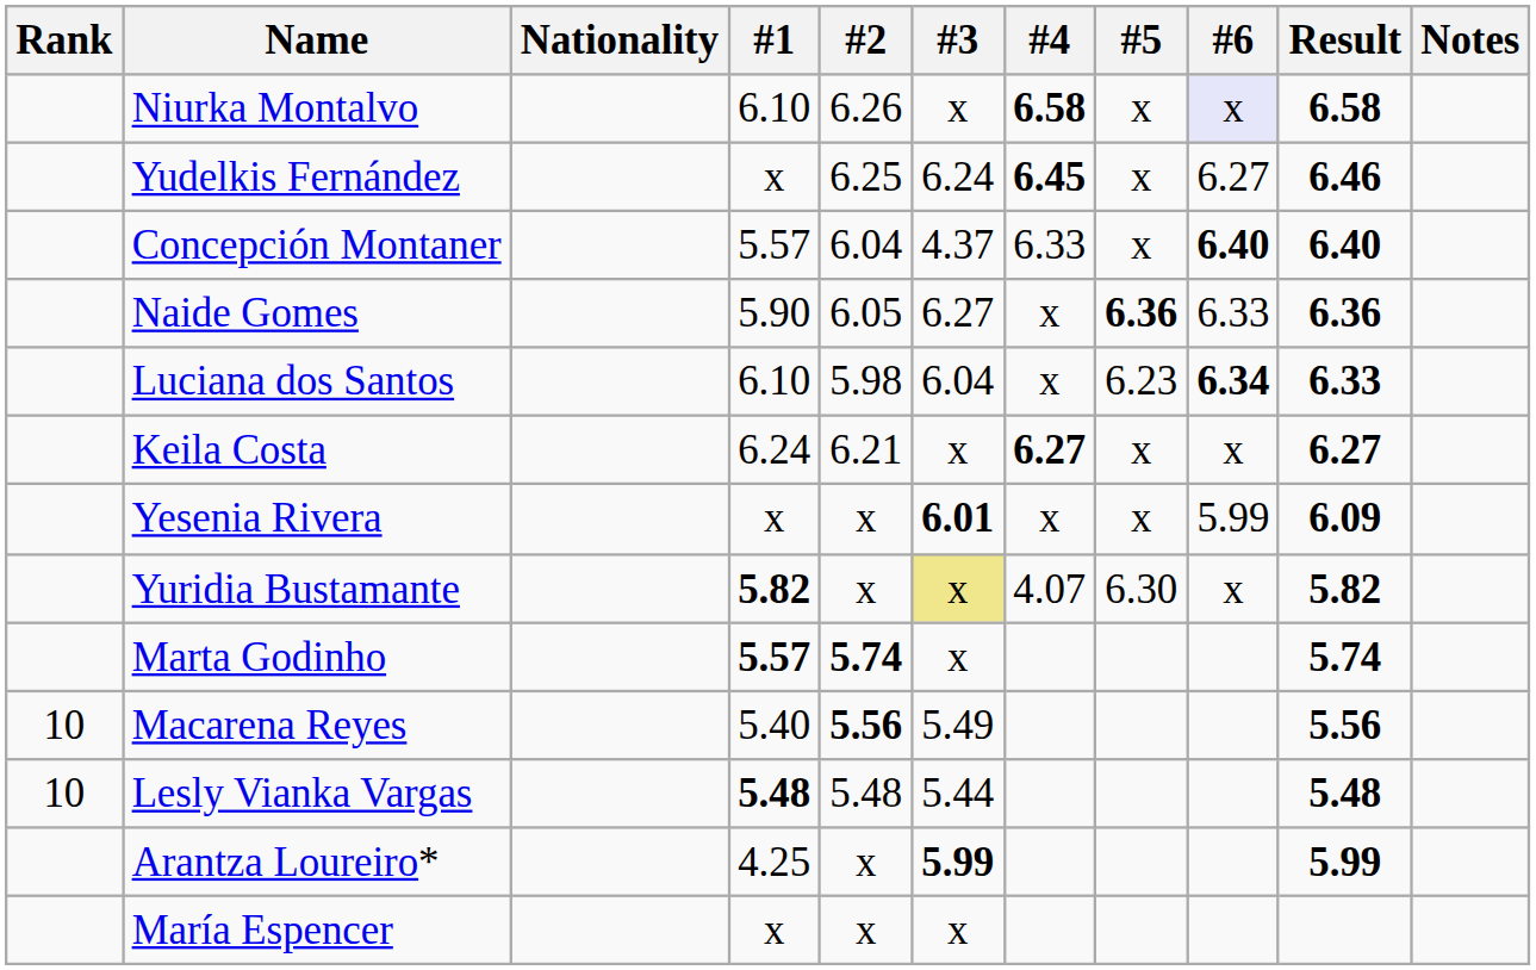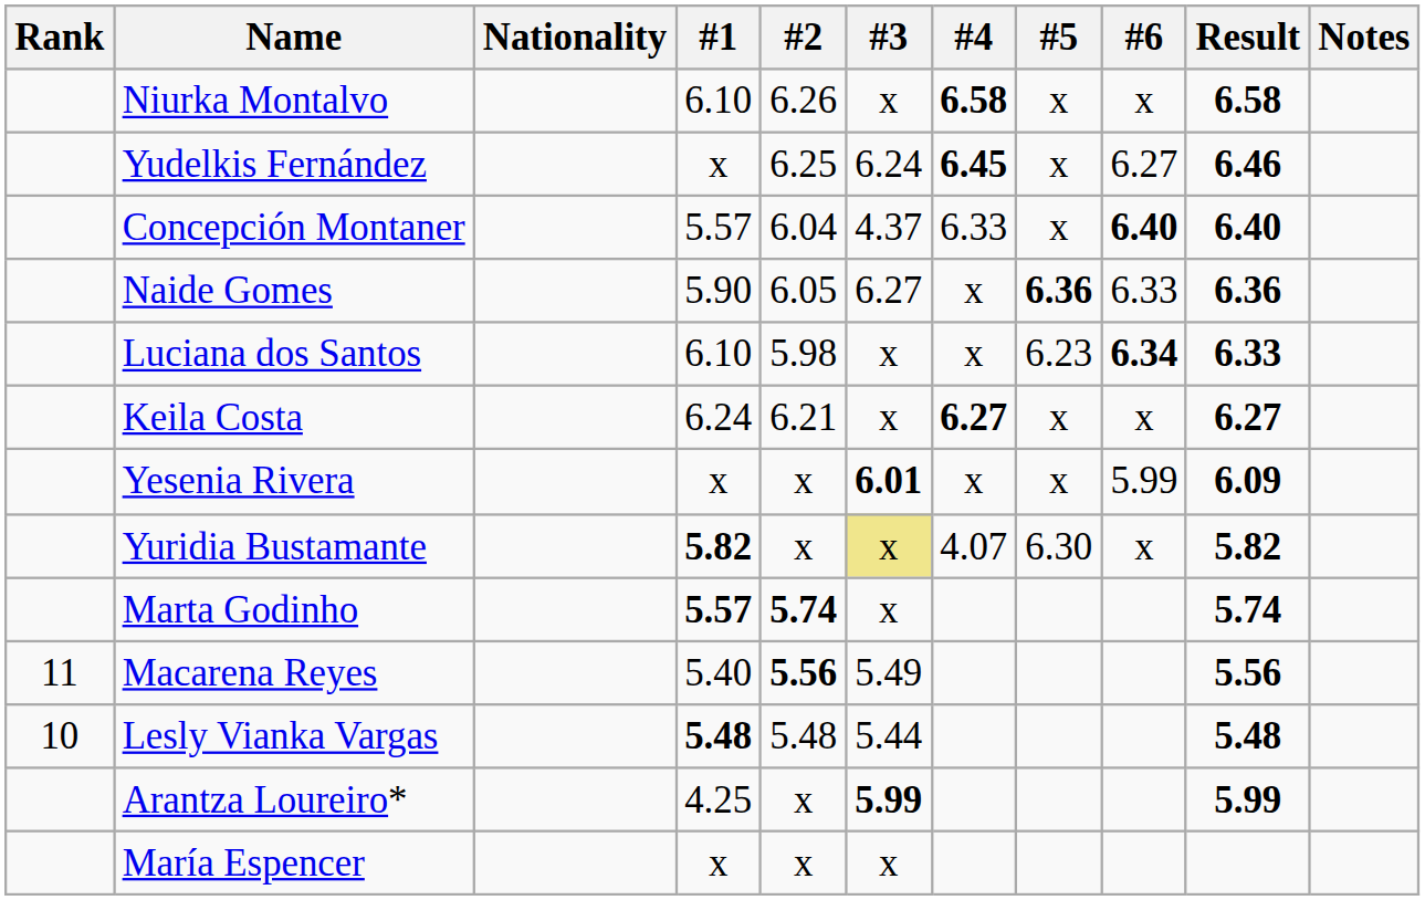Niurka Montalvo | #6: lavender background -> no background
Luciana dos Santos | #3: 6.04 -> x
Macarena Reyes | Rank: 10 -> 11
